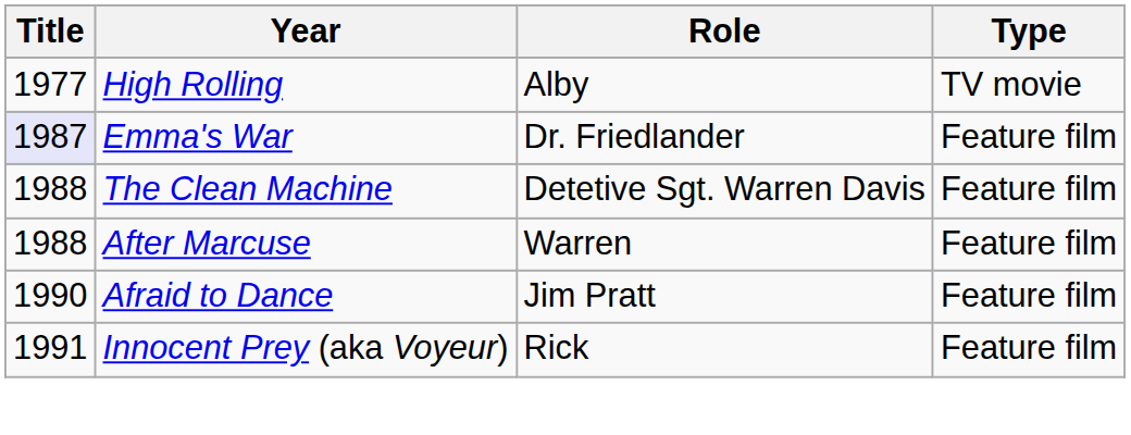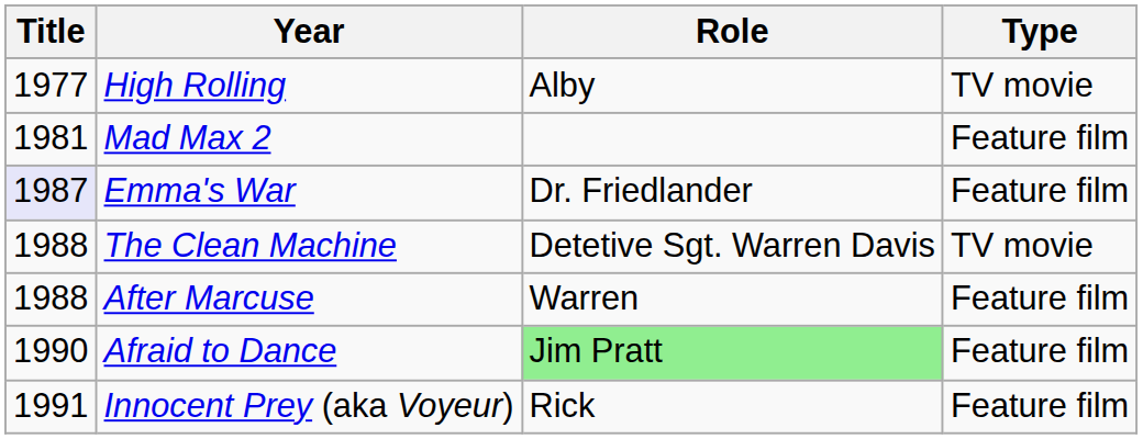+ row: 1981 | Mad Max 2 | Feature film
The Clean Machine | Type: Feature film -> TV movie
Afraid to Dance | Role: no background -> lightgreen background
